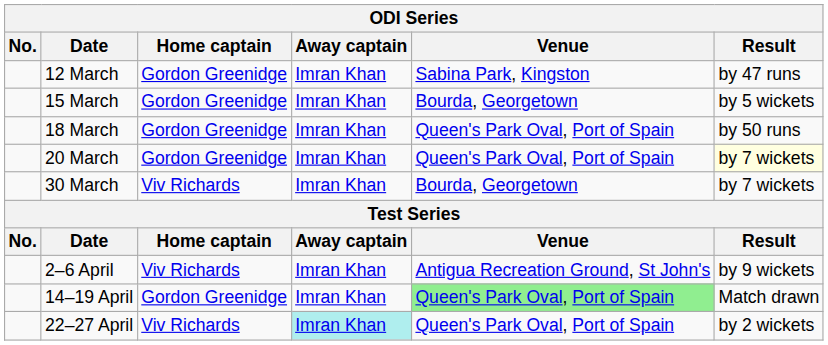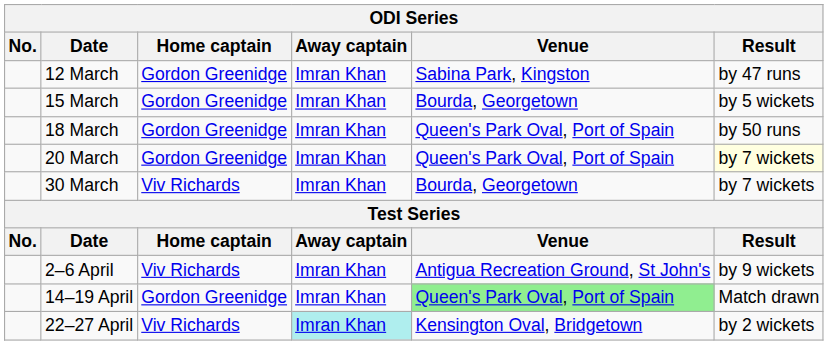22–27 April | Venue: Queen's Park Oval, Port of Spain -> Kensington Oval, Bridgetown
